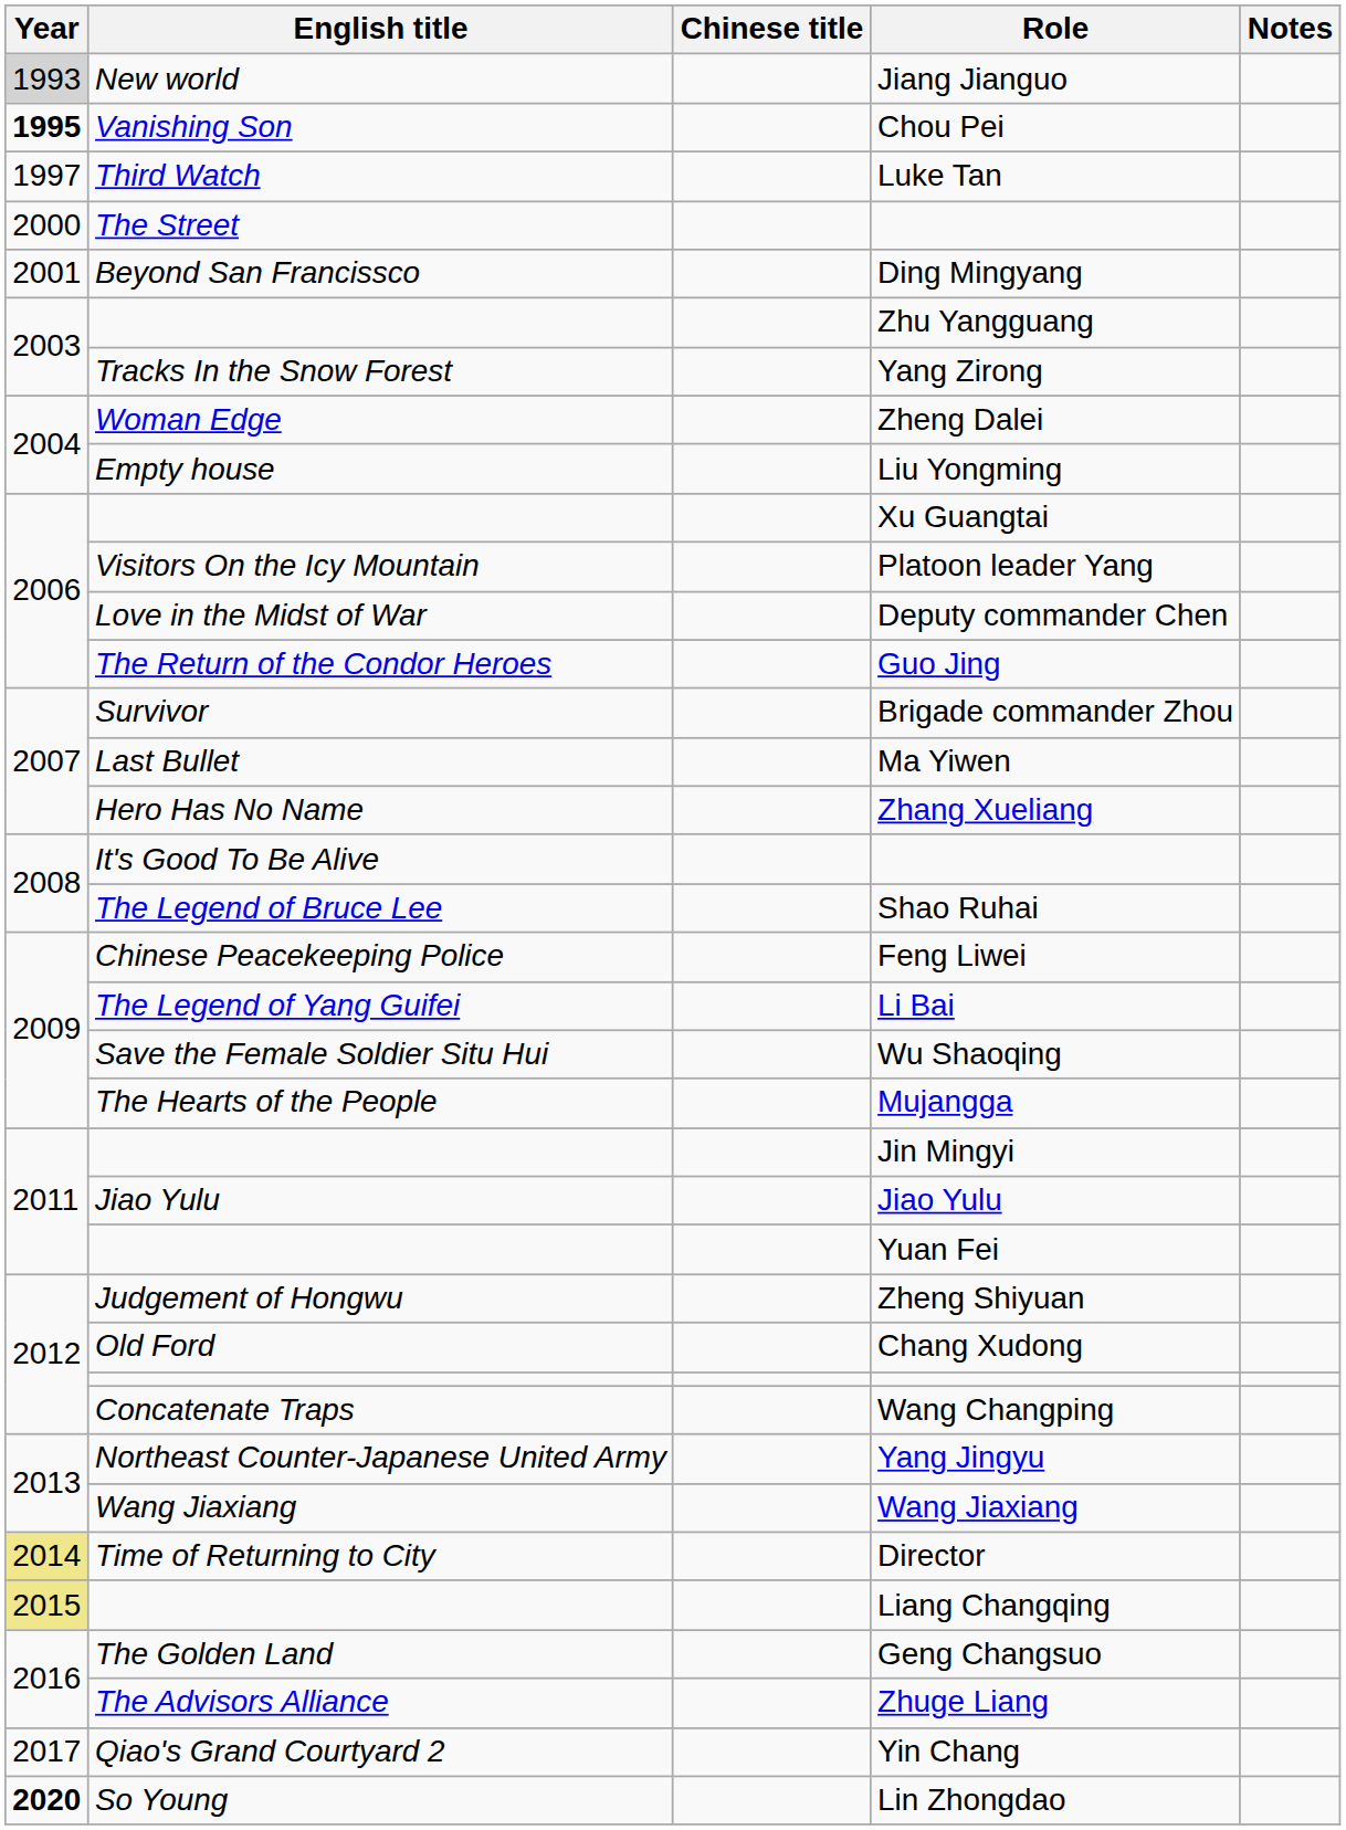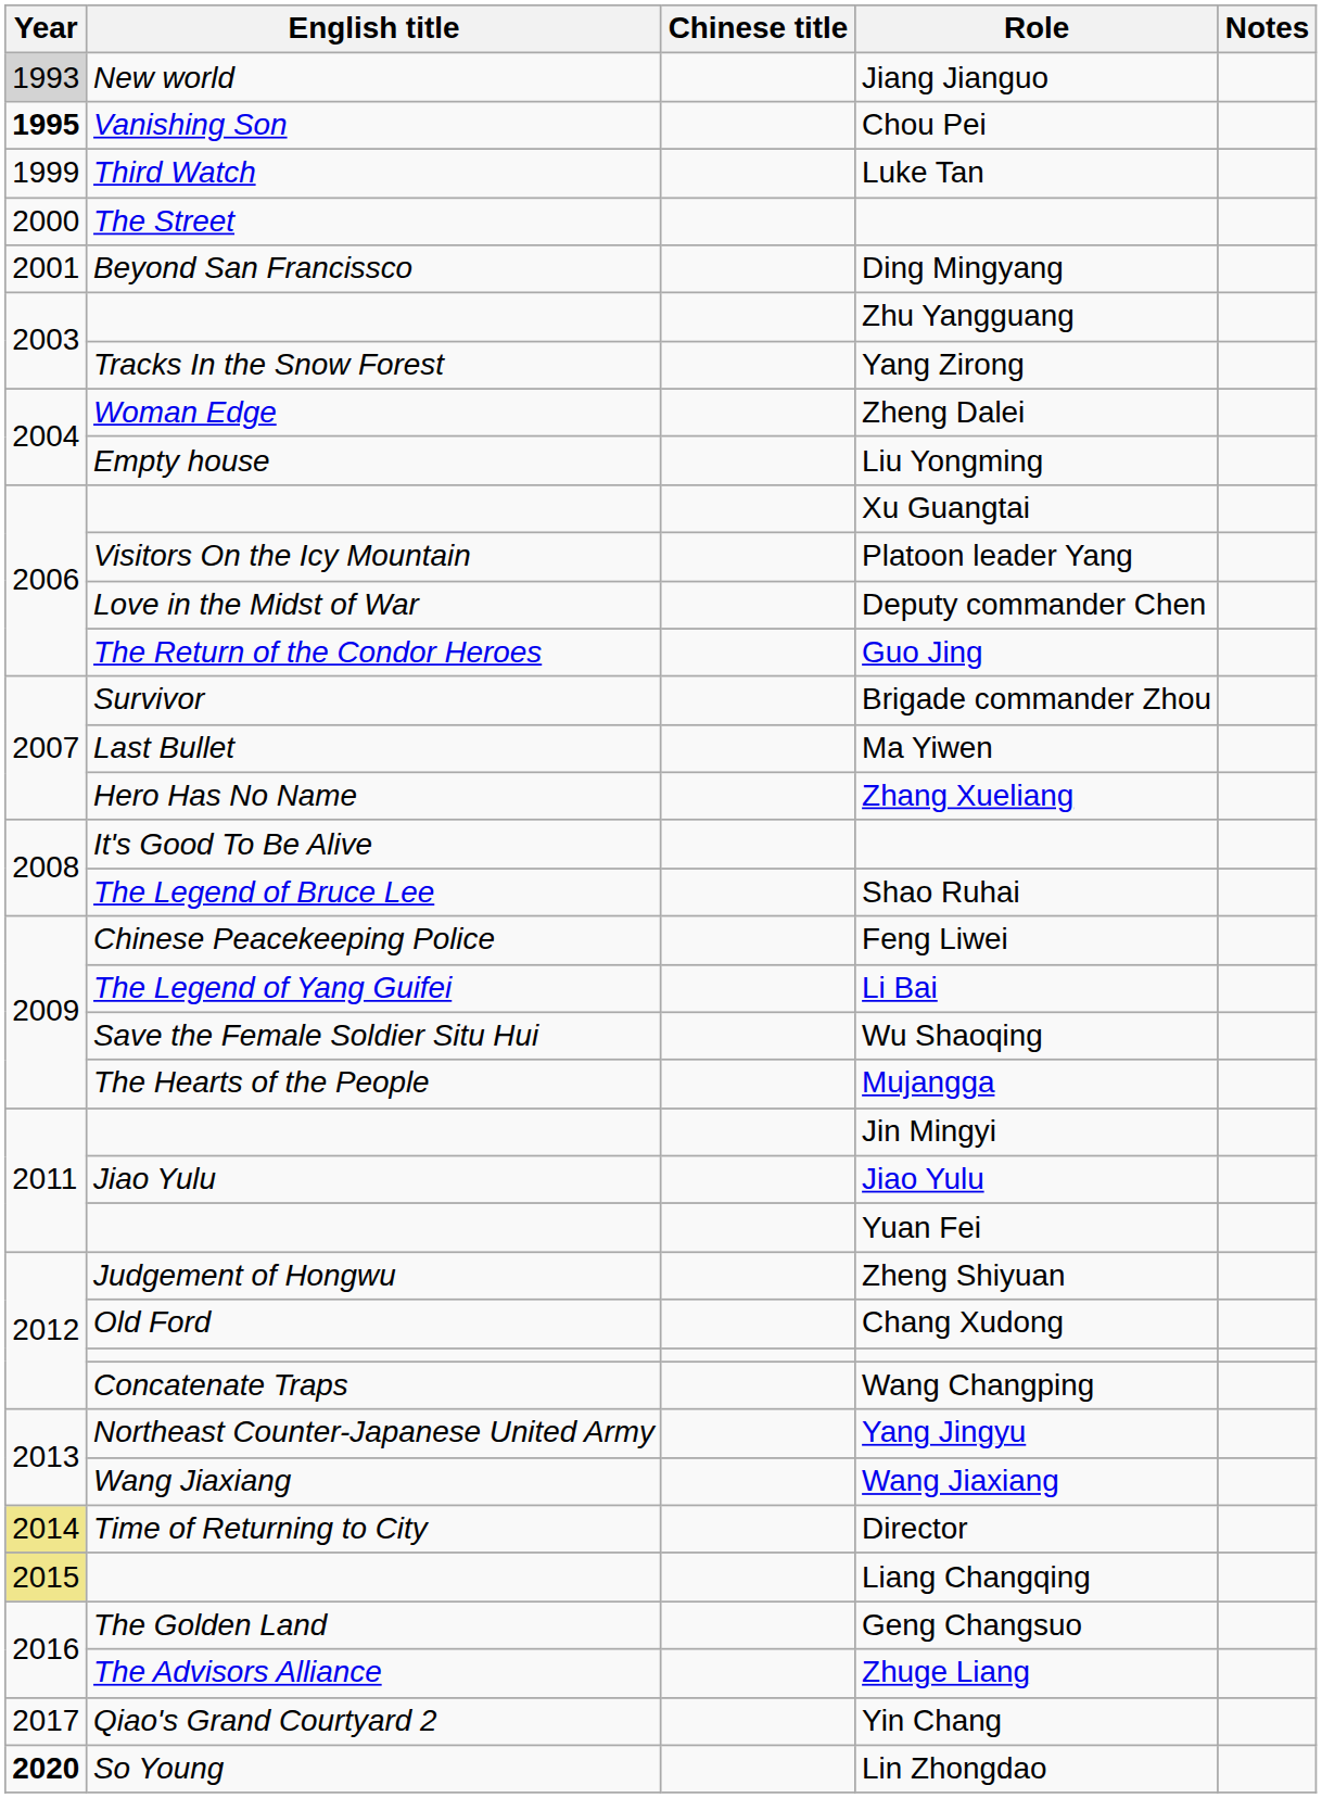Luke Tan | Year: 1997 -> 1999
